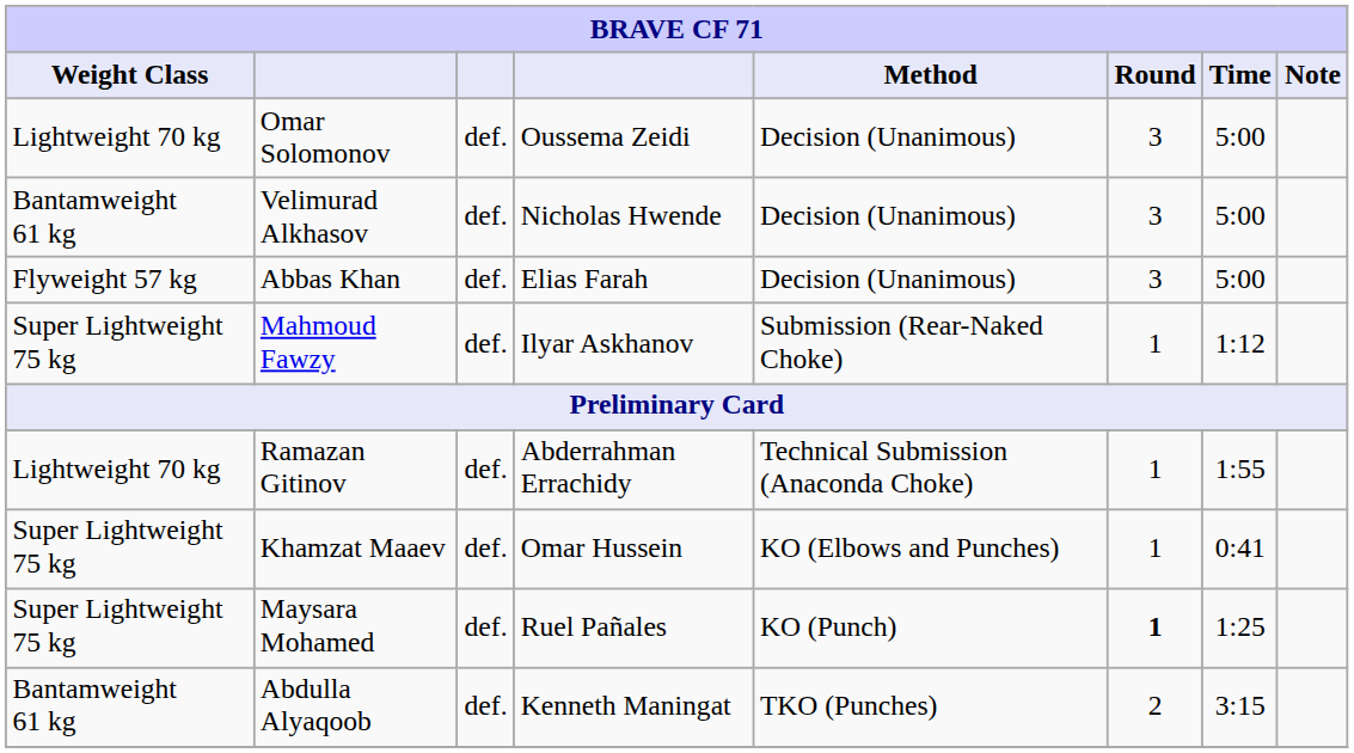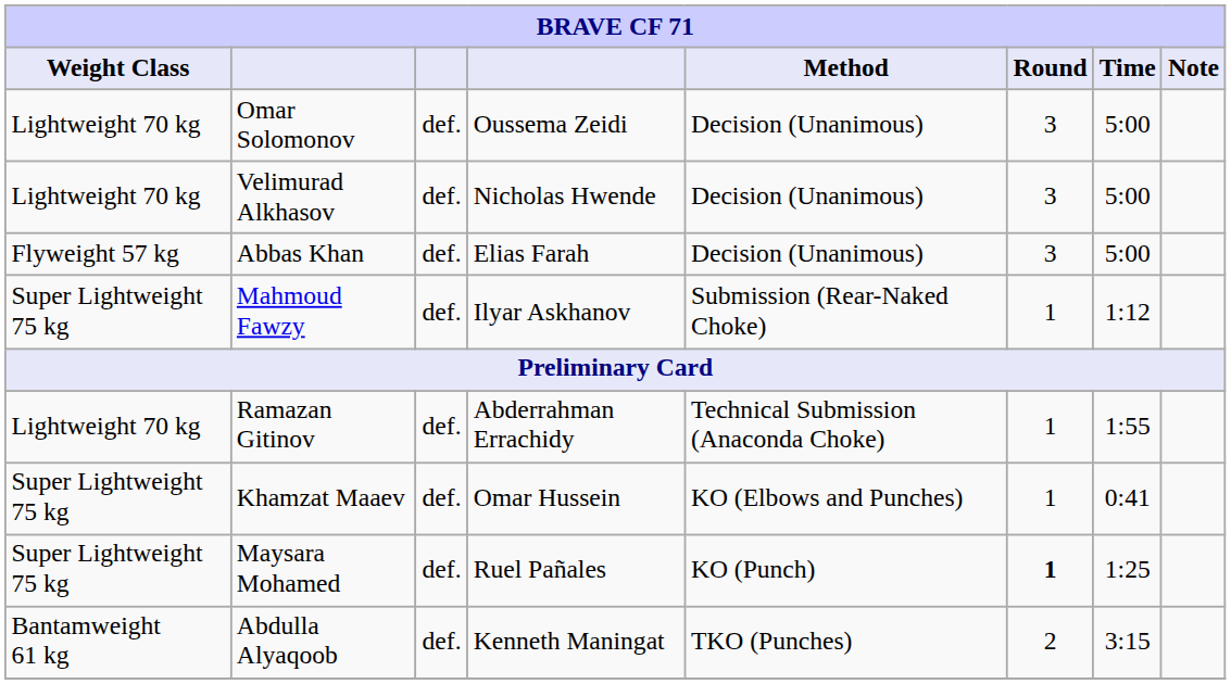Velimurad Alkhasov | Weight Class: Bantamweight 61 kg -> Lightweight 70 kg
